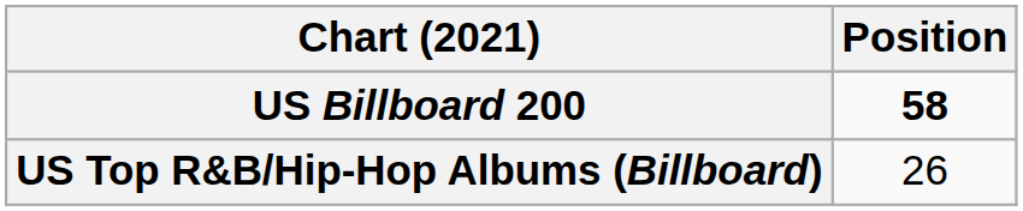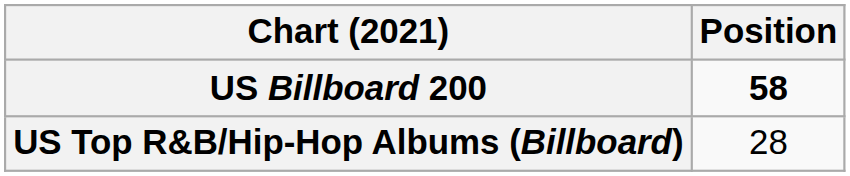US Top R&B/Hip-Hop Albums (Billboard) | Position: 26 -> 28
